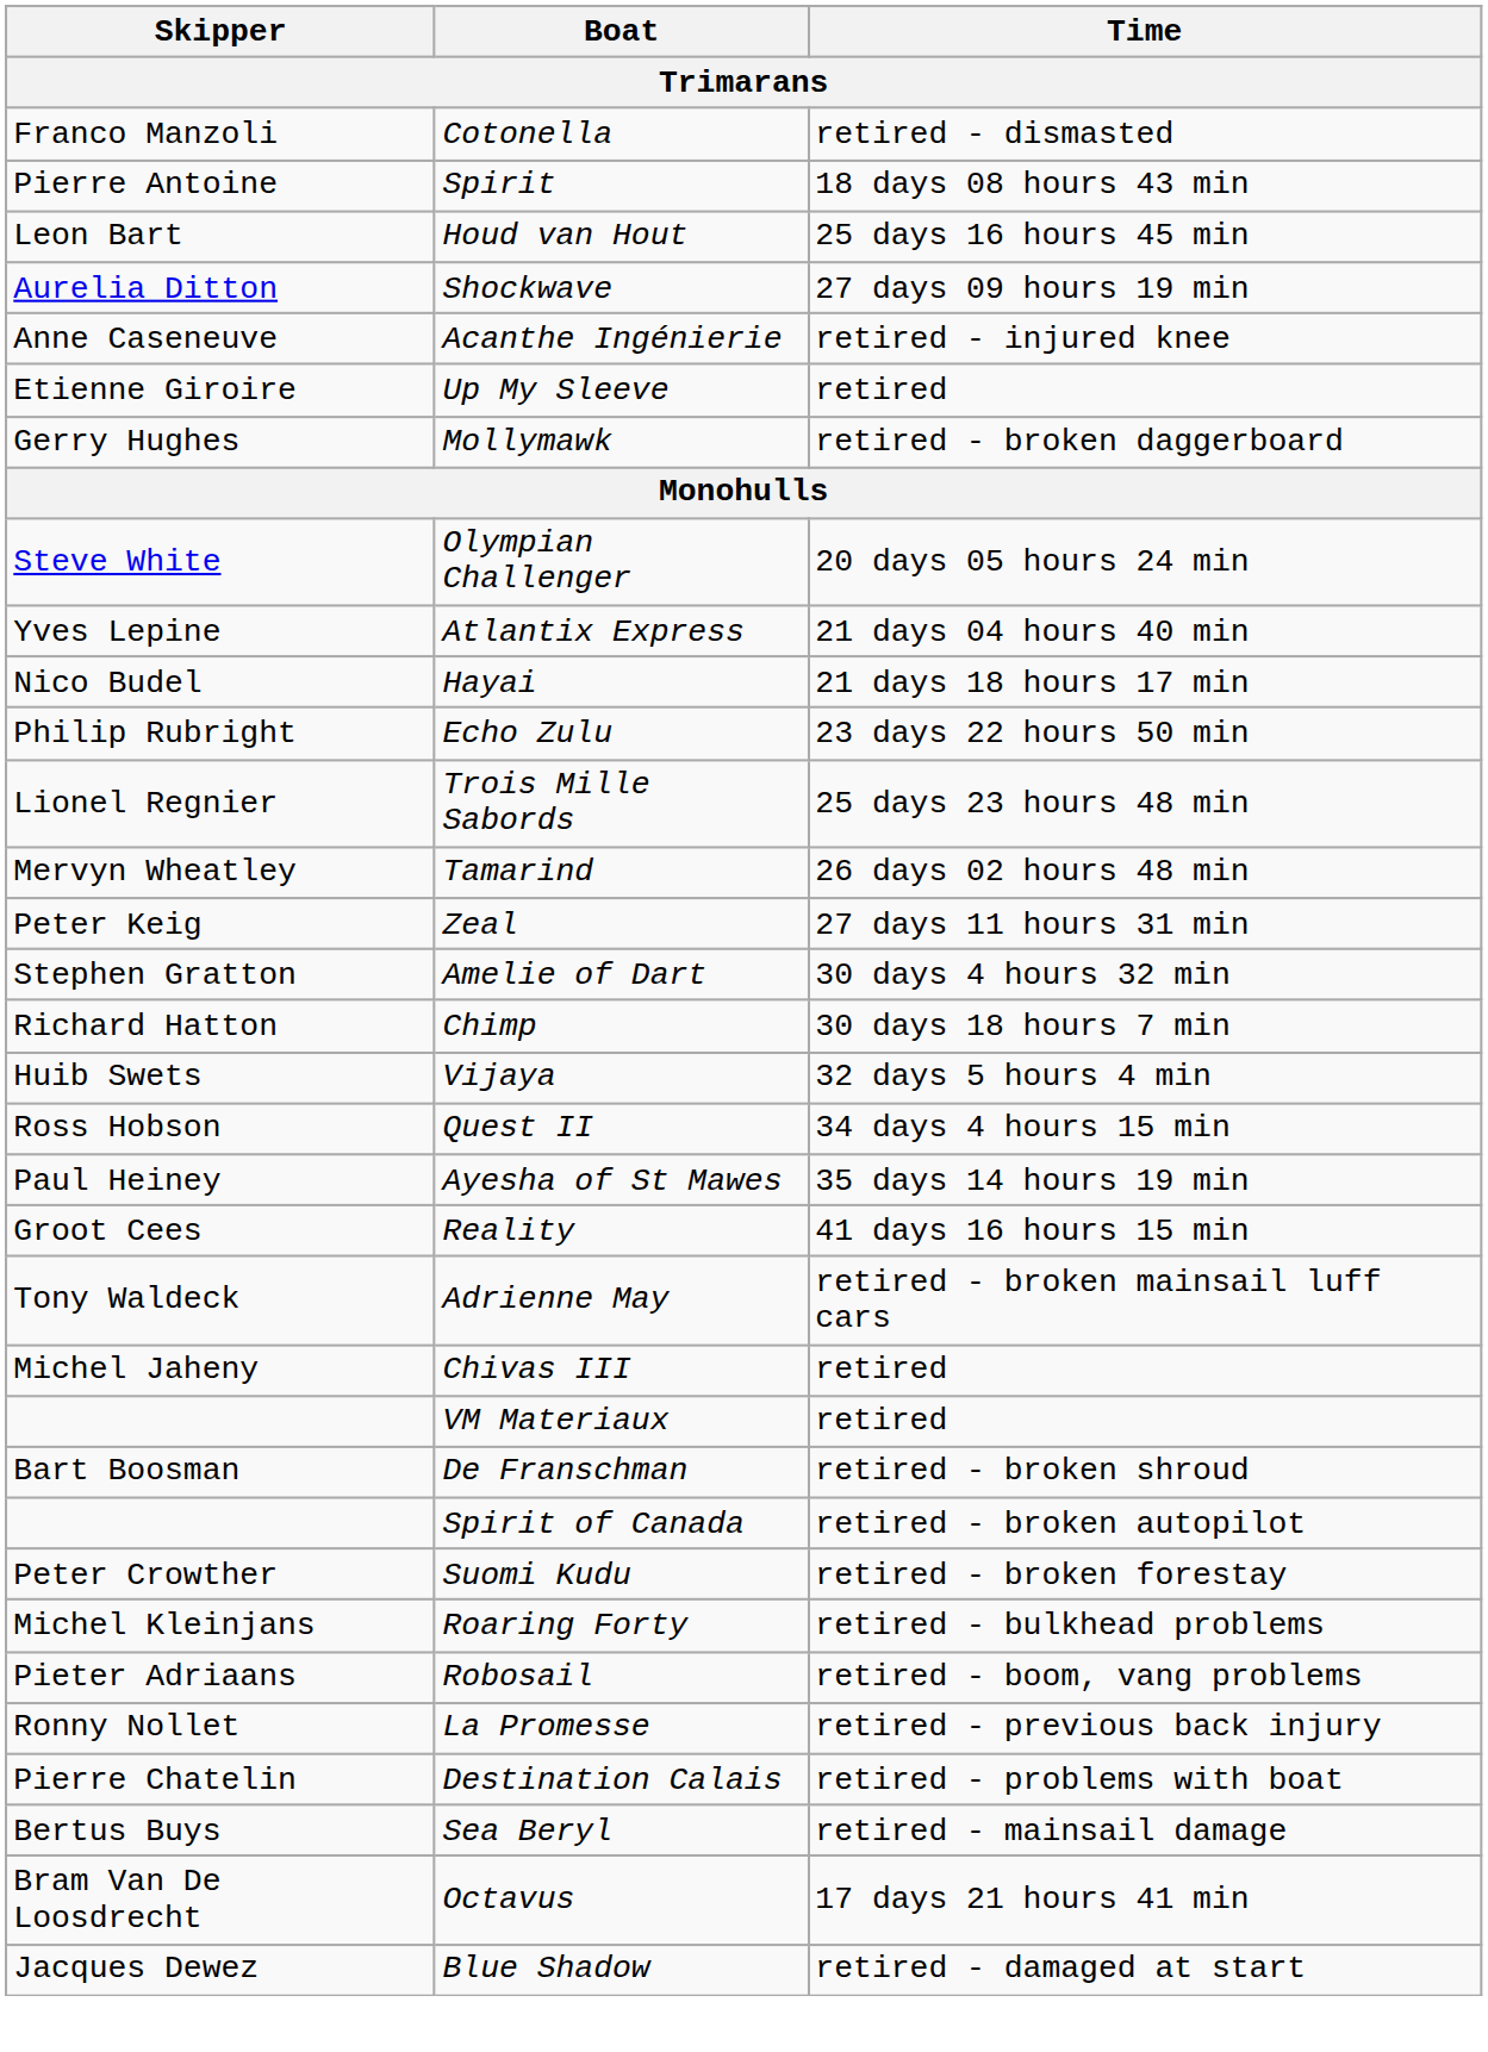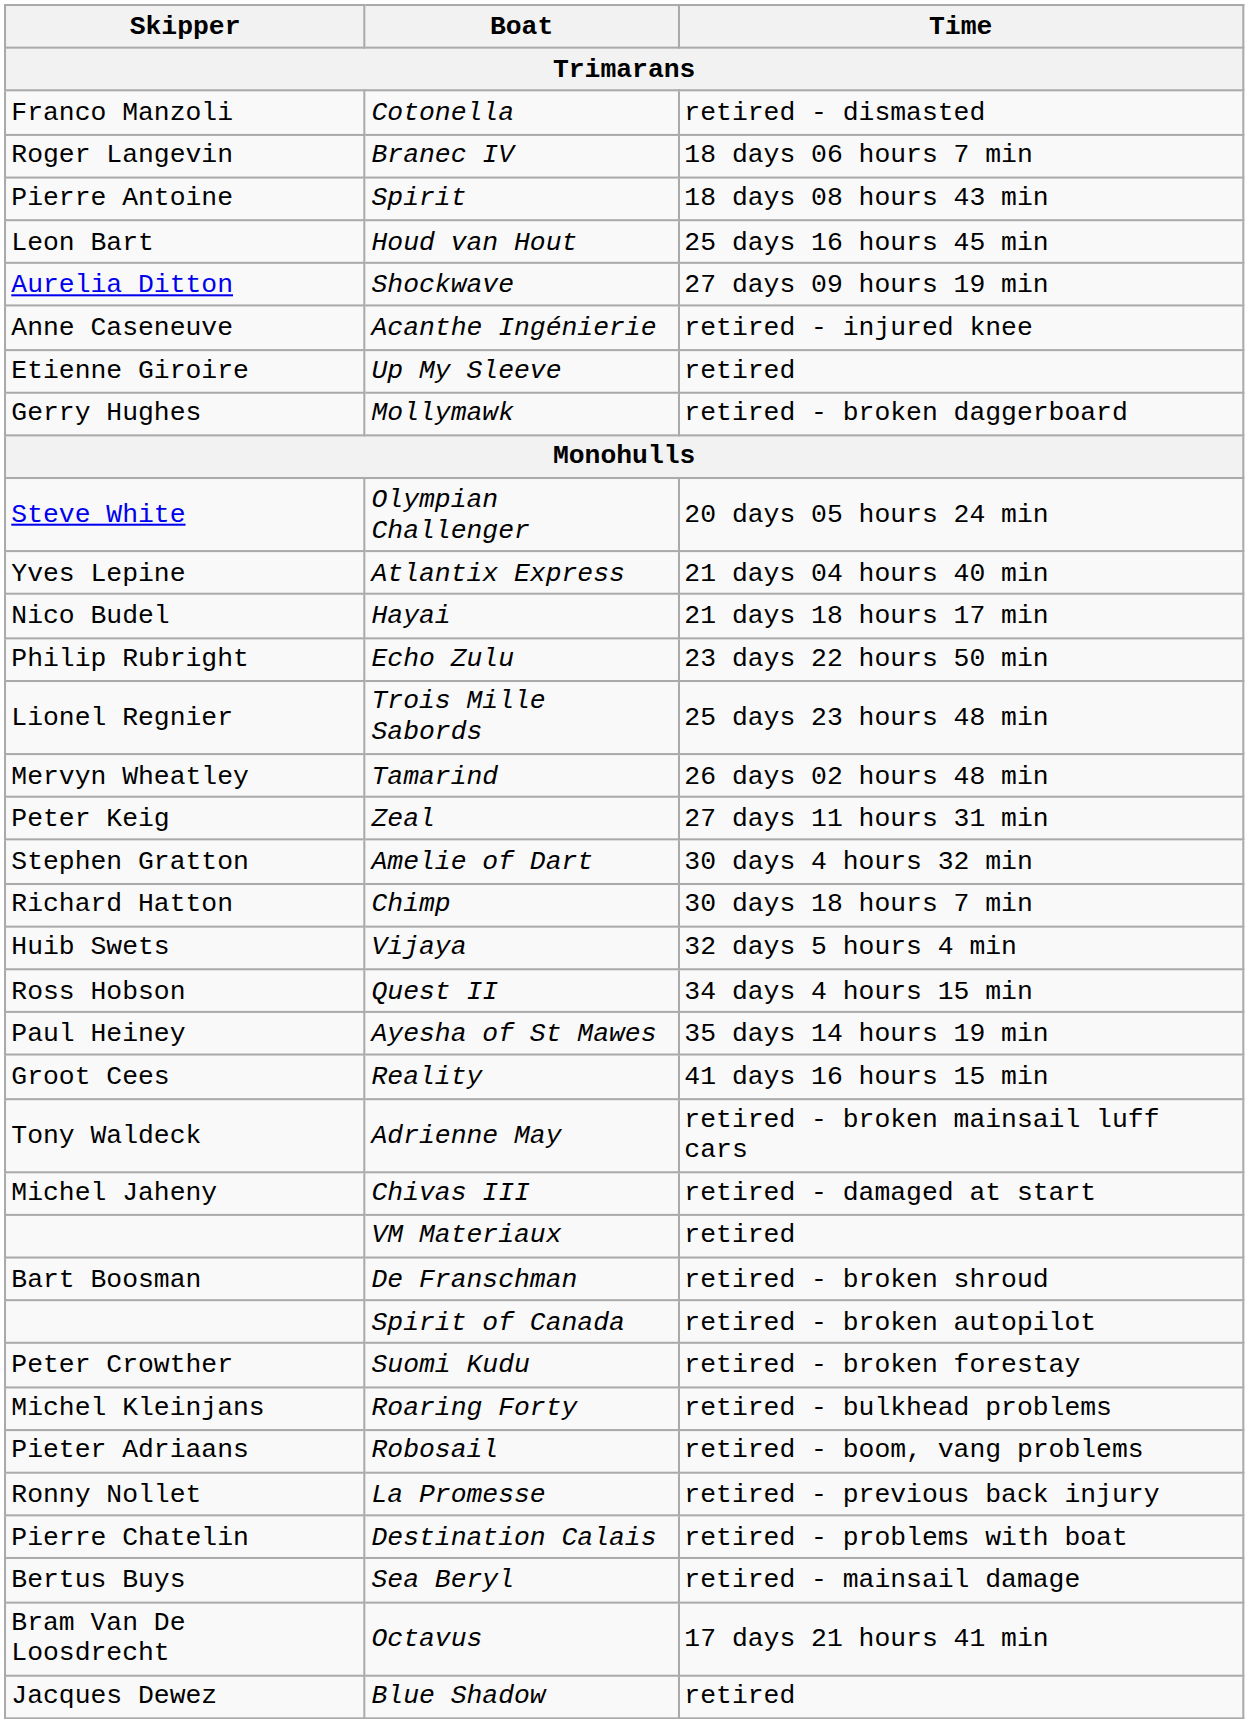+ row: Roger Langevin | Branec IV | 18 days 06 hours 7 min
Chivas III | Time: retired -> retired - damaged at start
Blue Shadow | Time: retired - damaged at start -> retired
